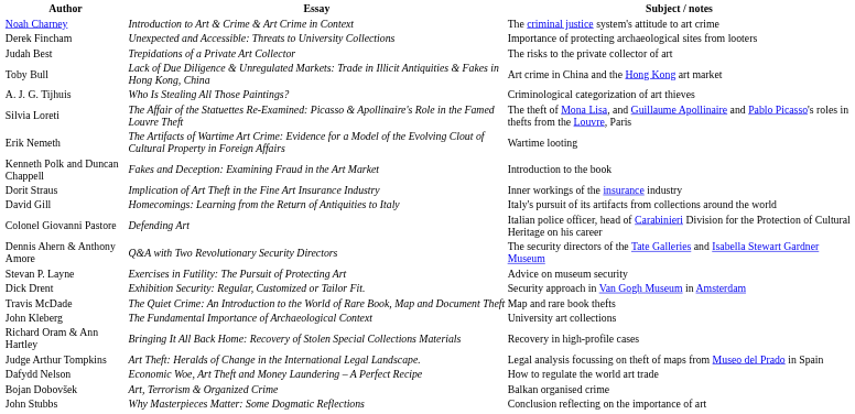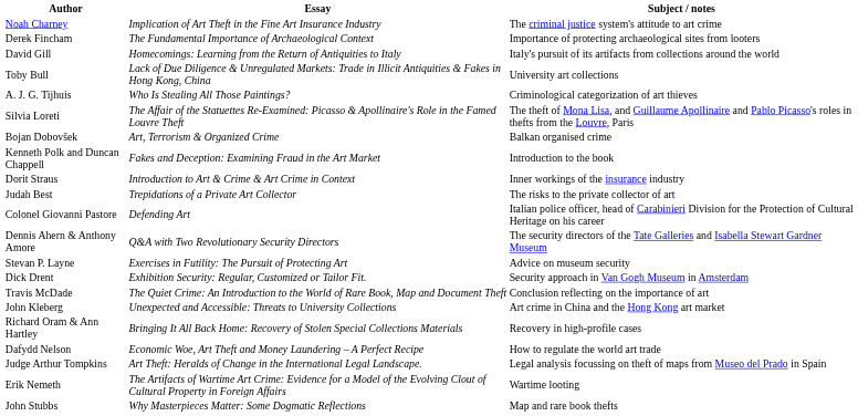Noah Charney | Essay: Introduction to Art & Crime & Art Crime in Context -> Implication of Art Theft in the Fine Art Insurance Industry
Derek Fincham | Essay: Unexpected and Accessible: Threats to University Collections -> The Fundamental Importance of Archaeological Context
rows swapped: David Gill <-> Judah Best
Toby Bull | Subject / notes: Art crime in China and the Hong Kong art market -> University art collections
rows swapped: Bojan Dobovšek <-> Erik Nemeth
Dorit Straus | Essay: Implication of Art Theft in the Fine Art Insurance Industry -> Introduction to Art & Crime & Art Crime in Context
Travis McDade | Subject / notes: Map and rare book thefts -> Conclusion reflecting on the importance of art
John Kleberg | Essay: The Fundamental Importance of Archaeological Context -> Unexpected and Accessible: Threats to University Collections
John Kleberg | Subject / notes: University art collections -> Art crime in China and the Hong Kong art market
rows swapped: Judge Arthur Tompkins <-> Dafydd Nelson
John Stubbs | Subject / notes: Conclusion reflecting on the importance of art -> Map and rare book thefts
